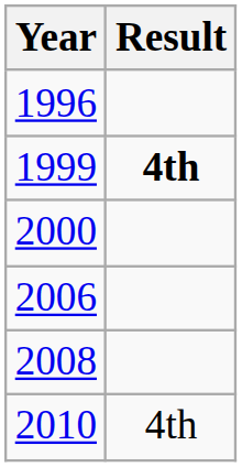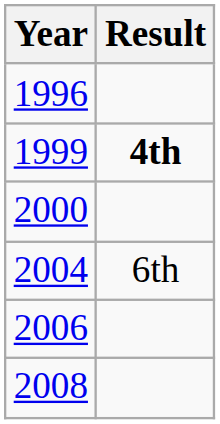+ row: 2004 | 6th
- row: 2010 | 4th
